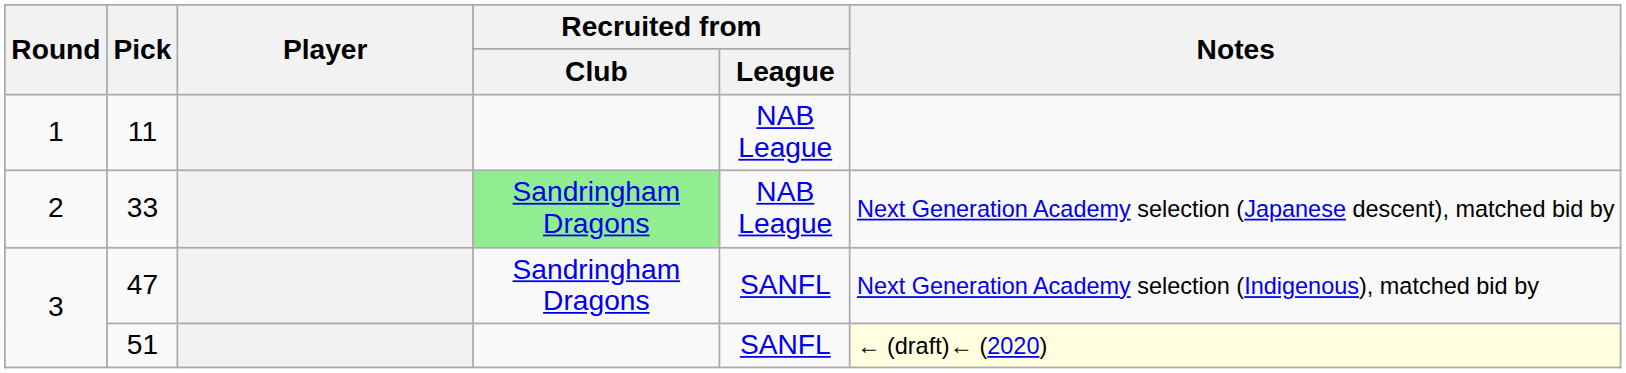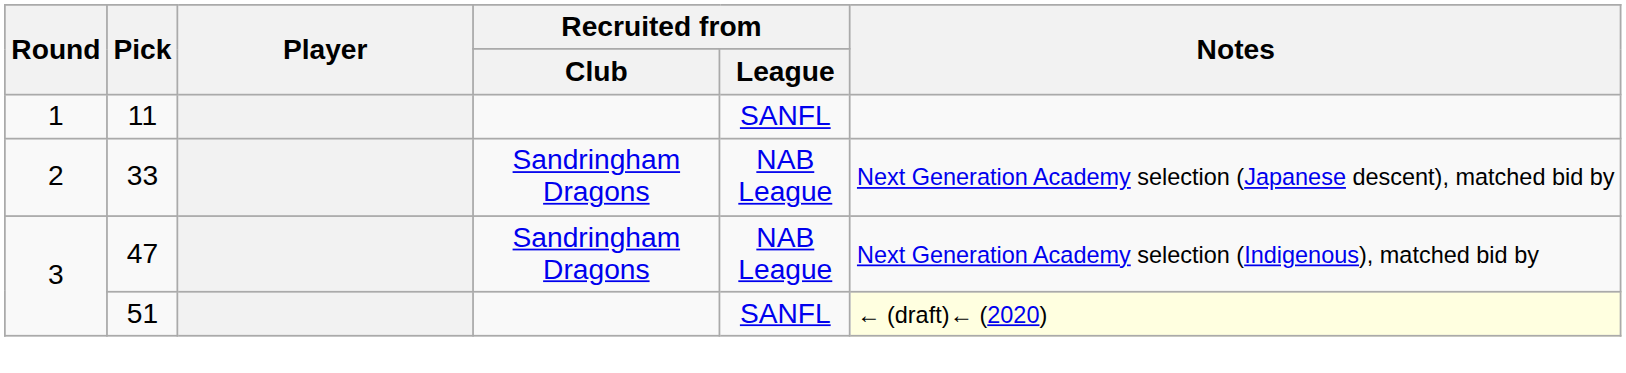11 | Recruited from / League: NAB League -> SANFL
33 | Recruited from / Club: lightgreen background -> no background
47 | Recruited from / League: SANFL -> NAB League
